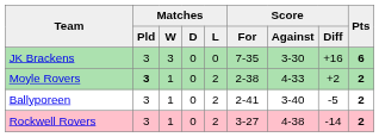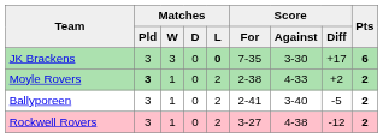JK Brackens | Matches / L: normal -> bold
JK Brackens | Score / Diff: +16 -> +17
Rockwell Rovers | Score / Diff: -14 -> -12
